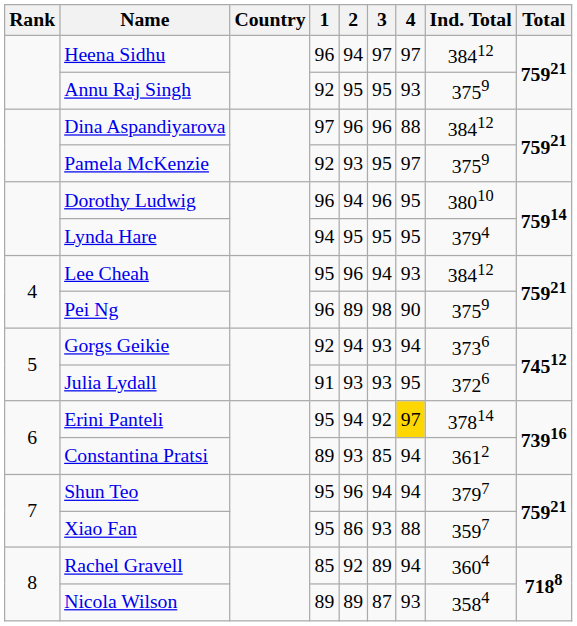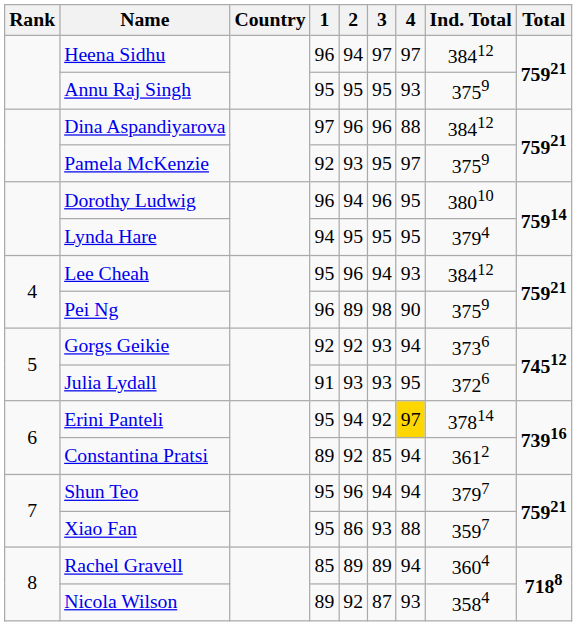Annu Raj Singh | 1: 92 -> 95
Gorgs Geikie | 2: 94 -> 92
Constantina Pratsi | 2: 93 -> 92
Rachel Gravell | 2: 92 -> 89
Nicola Wilson | 2: 89 -> 92
